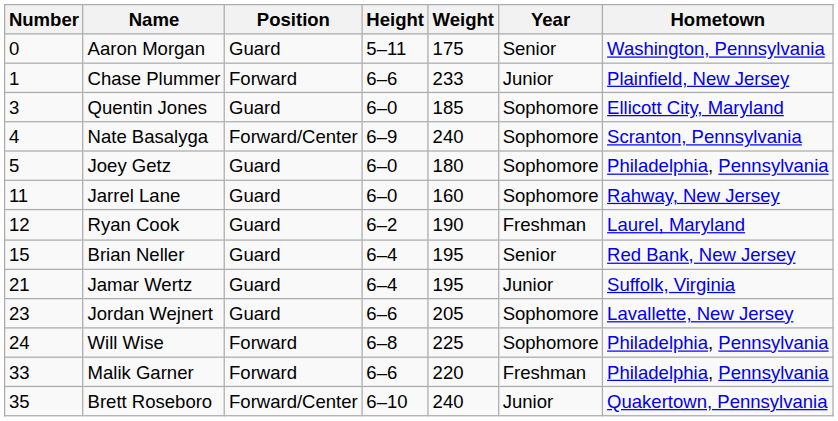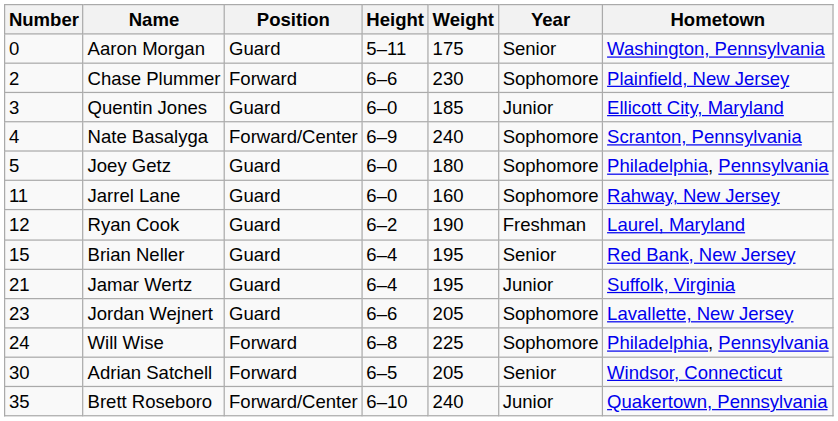Chase Plummer | Number: 1 -> 2
Chase Plummer | Weight: 233 -> 230
Chase Plummer | Year: Junior -> Sophomore
Quentin Jones | Year: Sophomore -> Junior
+ row: 30 | Adrian Satchell | Forward | 6–5 | 205 | Senior | Windsor, Connecticut
- row: 33 | Malik Garner | Forward | 6–6 | 220 | Freshman | Philadelphia, Pennsylvania
